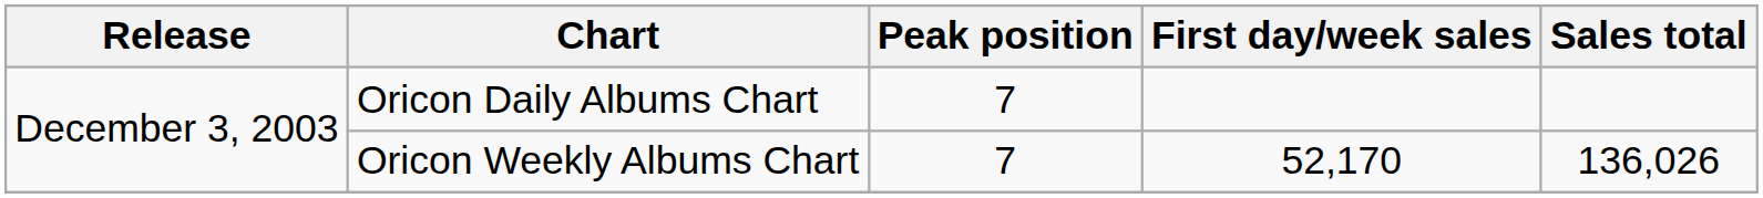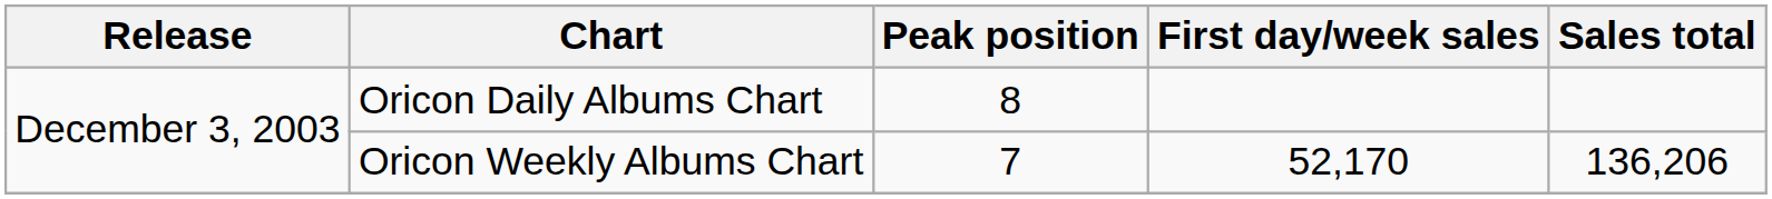Oricon Daily Albums Chart | Peak position: 7 -> 8
Oricon Weekly Albums Chart | Sales total: 136,026 -> 136,206
